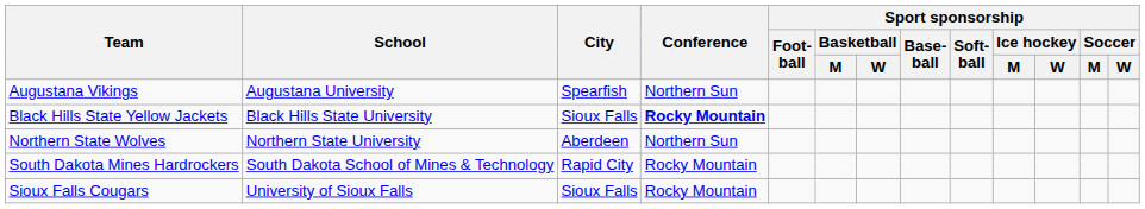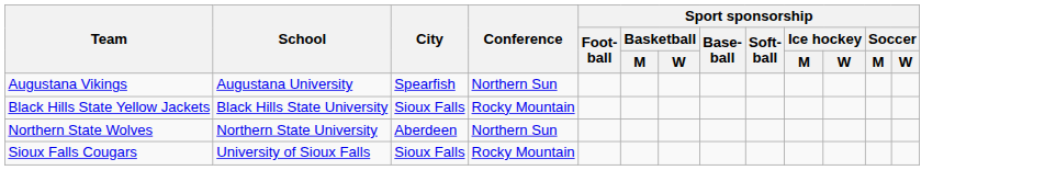Black Hills State Yellow Jackets | Conference: bold -> normal
- row: South Dakota Mines Hardrockers | South Dakota School of Mines & Technology | Rapid City | Rocky Mountain
